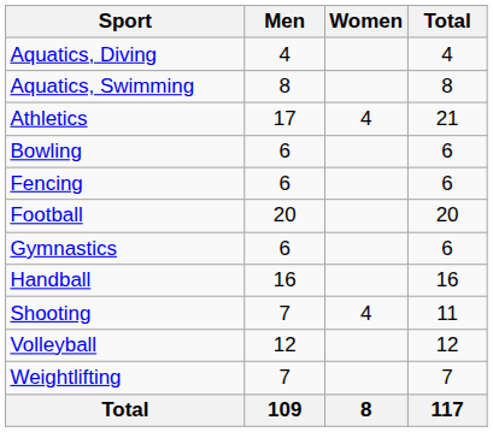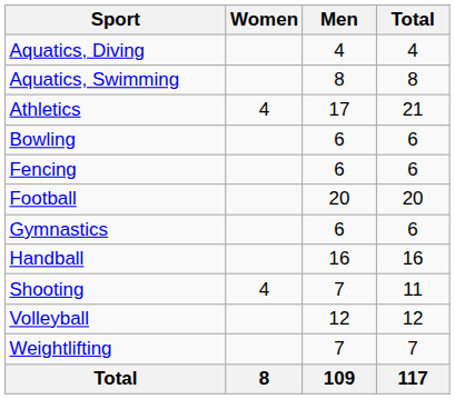columns swapped: Men <-> Women
